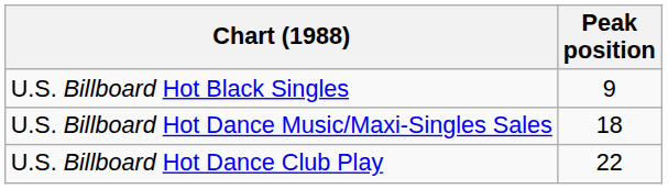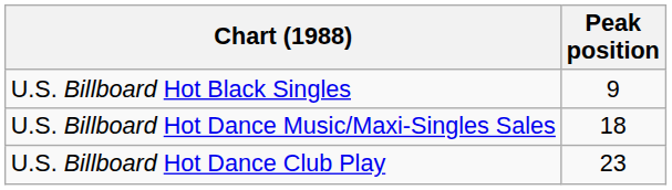U.S. Billboard Hot Dance Club Play | Peak position: 22 -> 23
